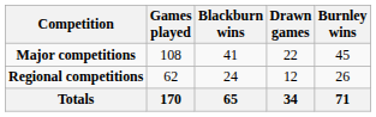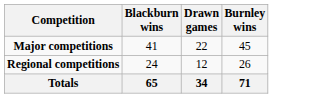- column: Games played | 108 | 62 | 170
